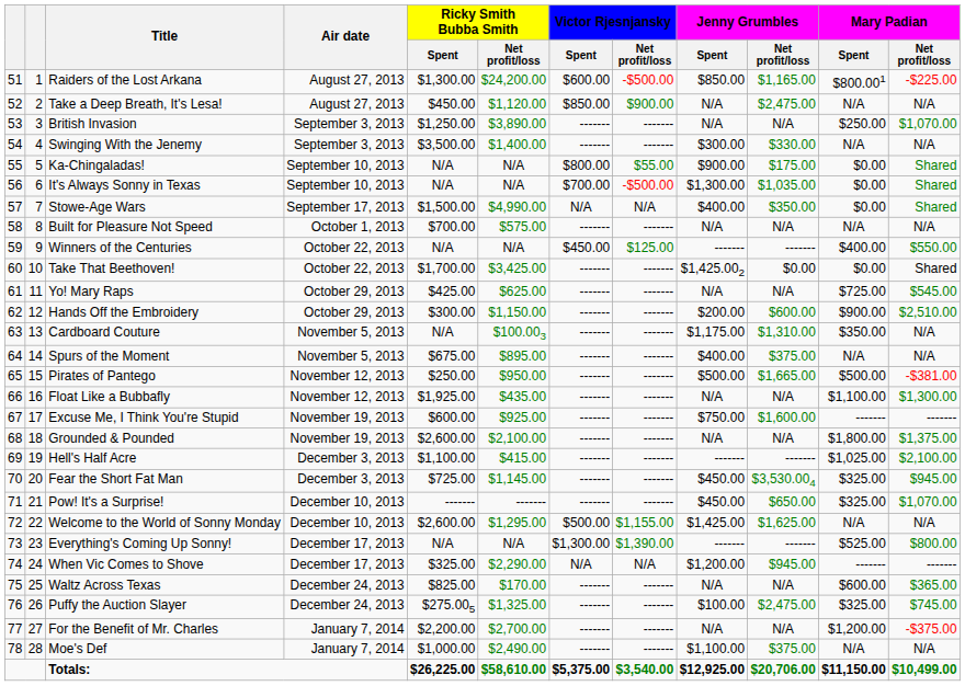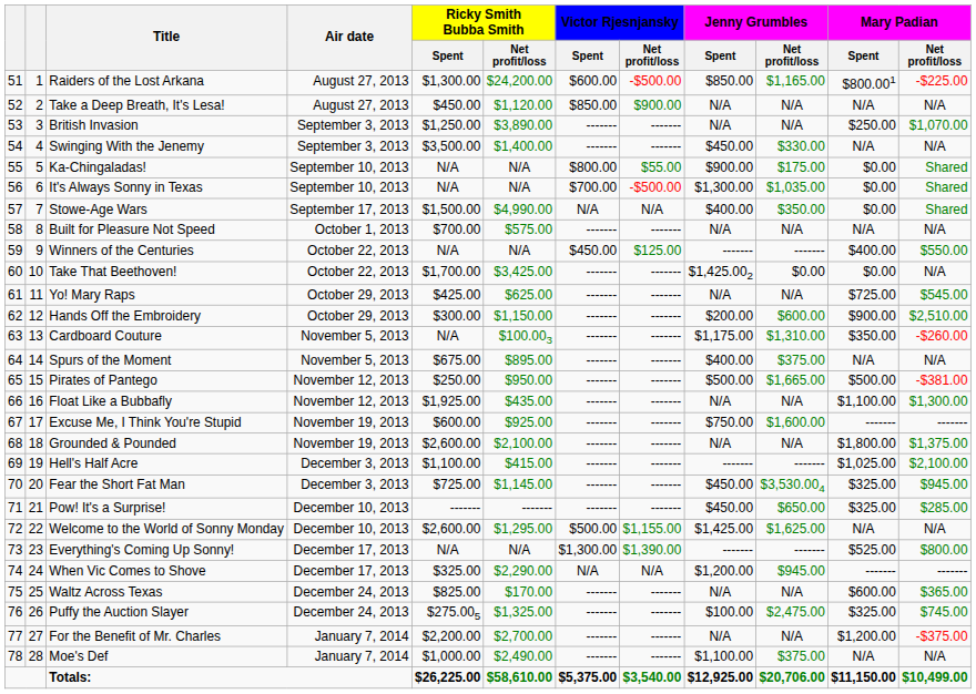Take a Deep Breath, It's Lesa! | Jenny Grumbles / Net profit/loss: $2,475.00 -> N/A
Swinging With the Jenemy | Jenny Grumbles / Spent: $300.00 -> $450.00
Take That Beethoven! | Mary Padian / Net profit/loss: Shared -> N/A
Cardboard Couture | Mary Padian / Net profit/loss: N/A -> -$260.00
Pow! It's a Surprise! | Mary Padian / Net profit/loss: $1,070.00 -> $285.00
